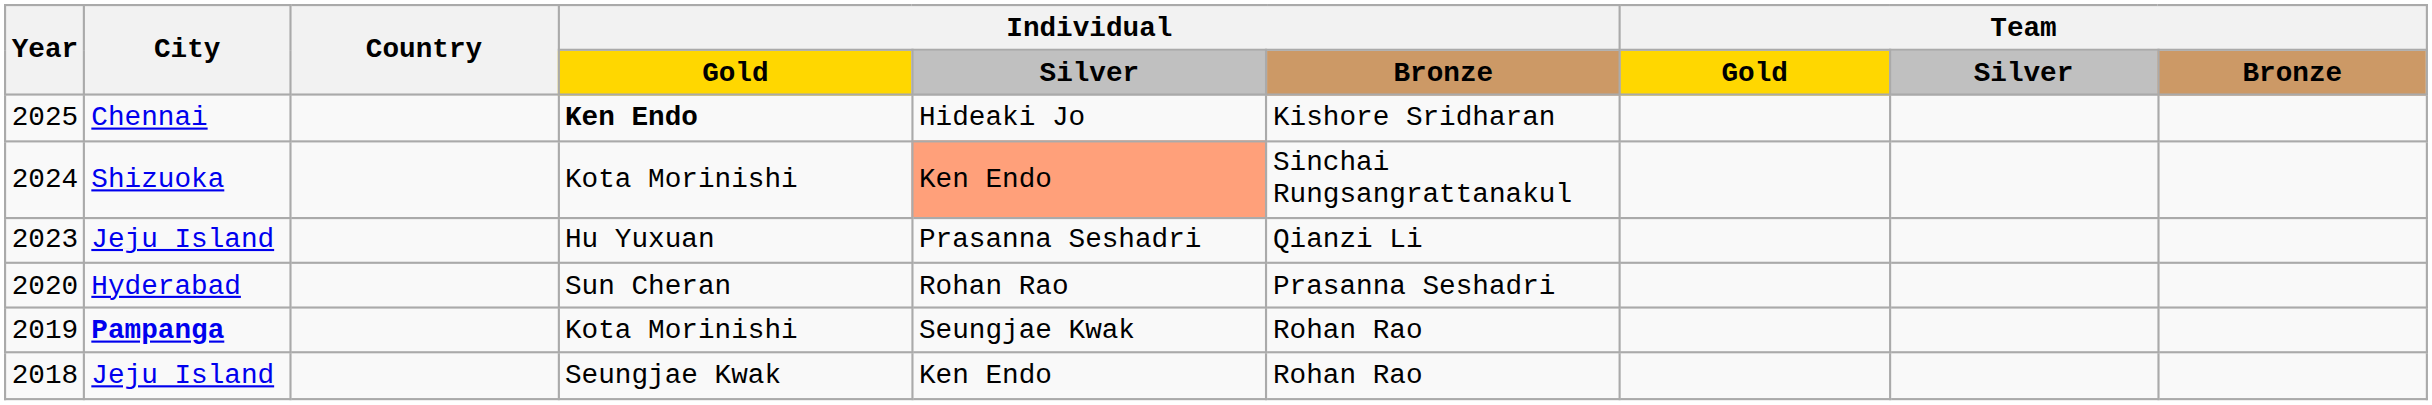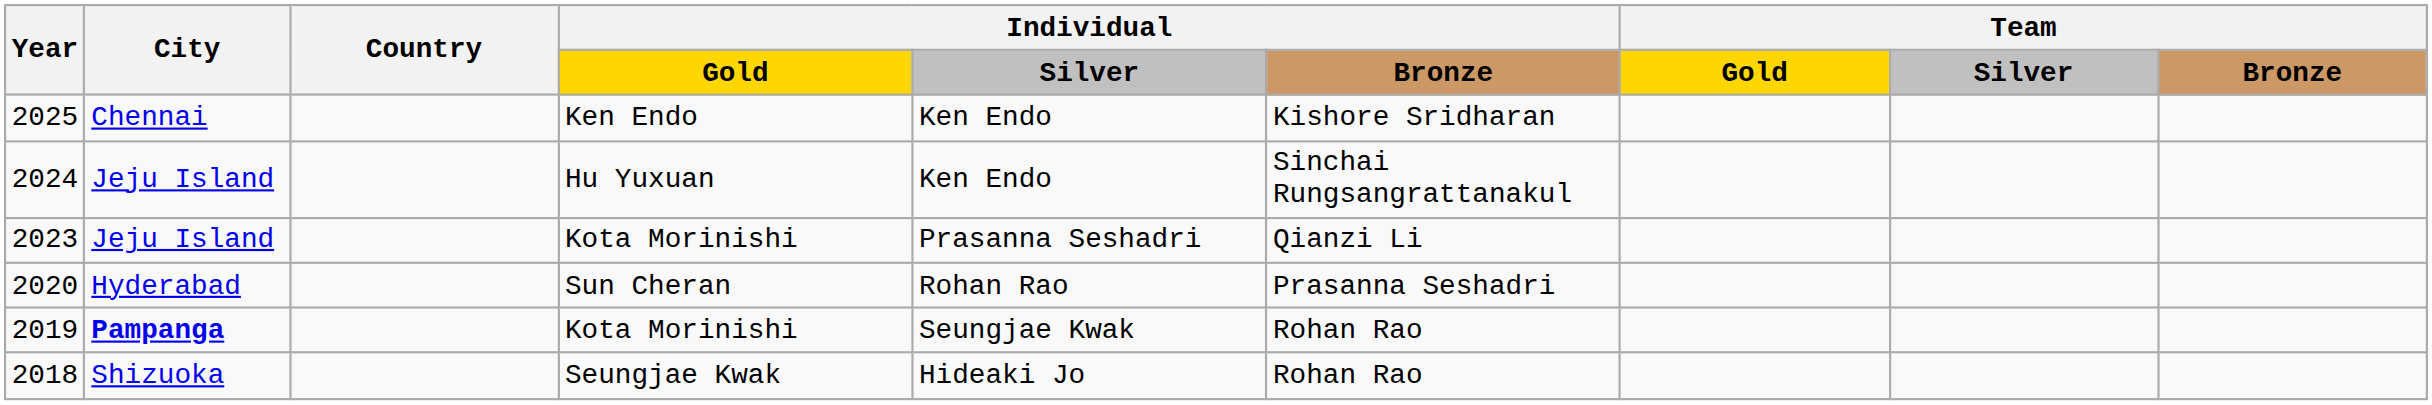2025 | Individual / Gold: bold -> normal
2025 | Individual / Silver: Hideaki Jo -> Ken Endo
2024 | City: Shizuoka -> Jeju Island
2024 | Individual / Gold: Kota Morinishi -> Hu Yuxuan
2024 | Individual / Silver: lightsalmon background -> no background
2023 | Individual / Gold: Hu Yuxuan -> Kota Morinishi
2018 | City: Jeju Island -> Shizuoka
2018 | Individual / Silver: Ken Endo -> Hideaki Jo
